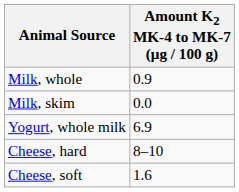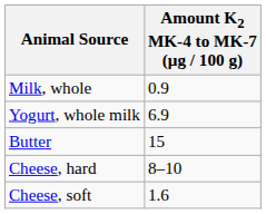- row: Milk, skim | 0.0
+ row: Butter | 15
